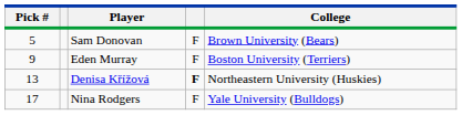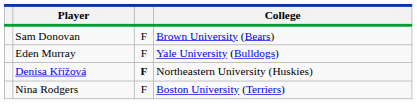- column: Pick # | 5 | 9 | 13 | 17
Eden Murray | College: Boston University (Terriers) -> Yale University (Bulldogs)
Nina Rodgers | College: Yale University (Bulldogs) -> Boston University (Terriers)
